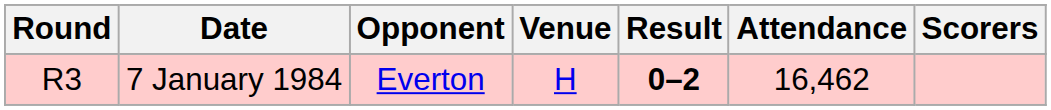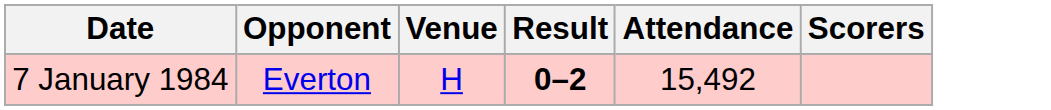- column: Round | R3
7 January 1984 | Attendance: 16,462 -> 15,492
